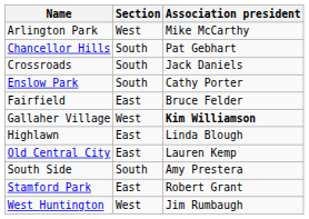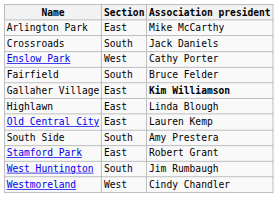Arlington Park | Section: West -> East
- row: Chancellor Hills | South | Pat Gebhart
Enslow Park | Section: South -> West
Fairfield | Section: East -> South
Gallaher Village | Section: West -> East
West Huntington | Section: West -> South
+ row: Westmoreland | West | Cindy Chandler
